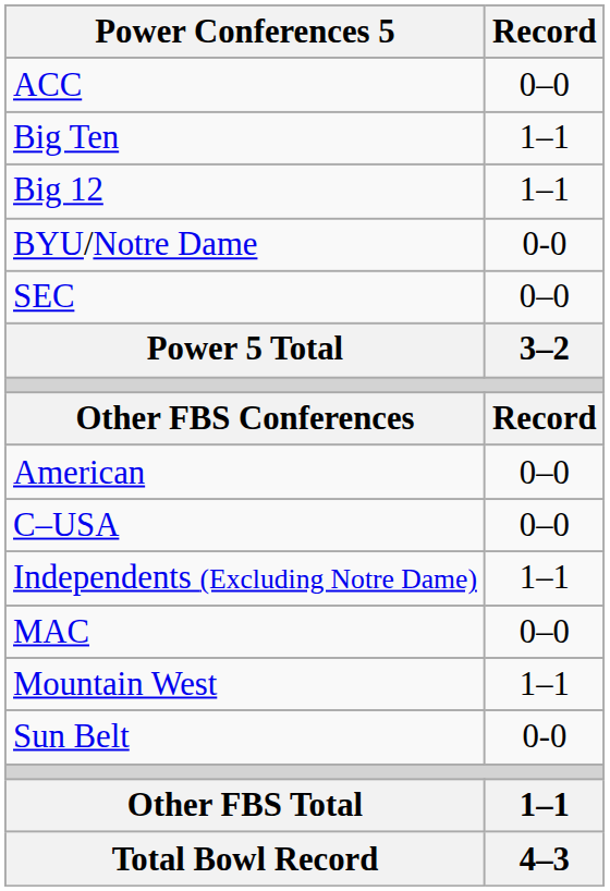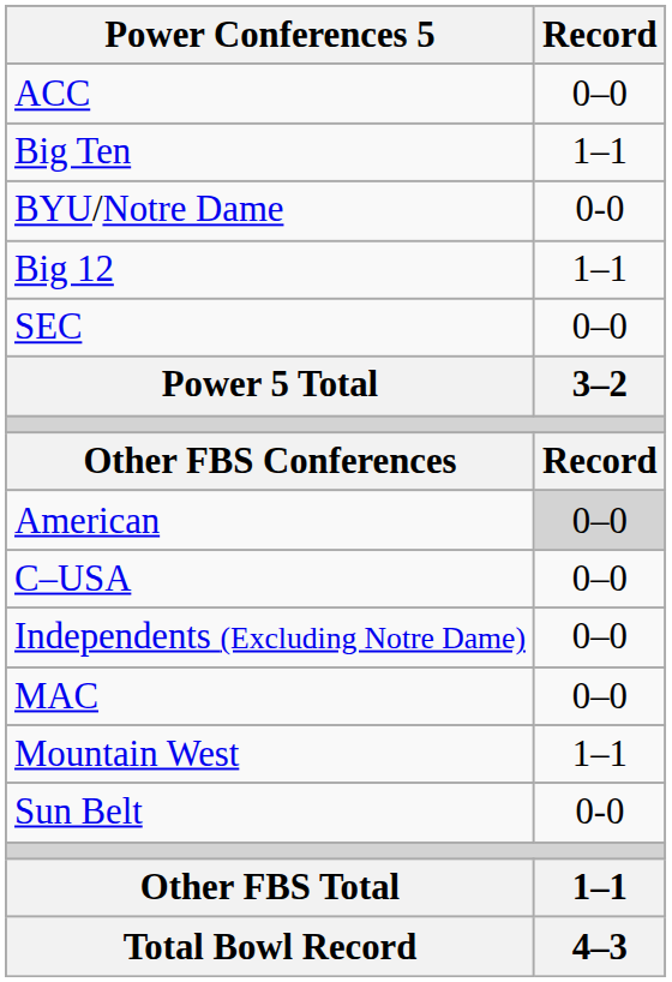rows swapped: Big 12 <-> BYU/Notre Dame
American | Record: no background -> lightgrey background
Independents (Excluding Notre Dame) | Record: 1–1 -> 0–0
